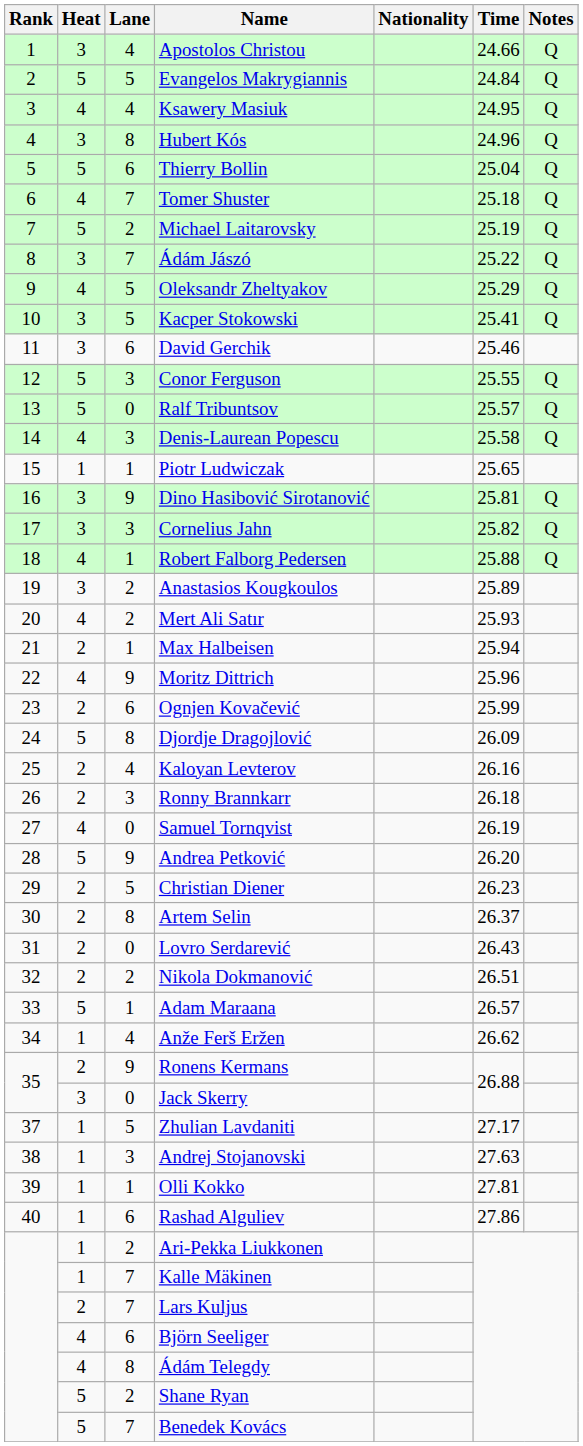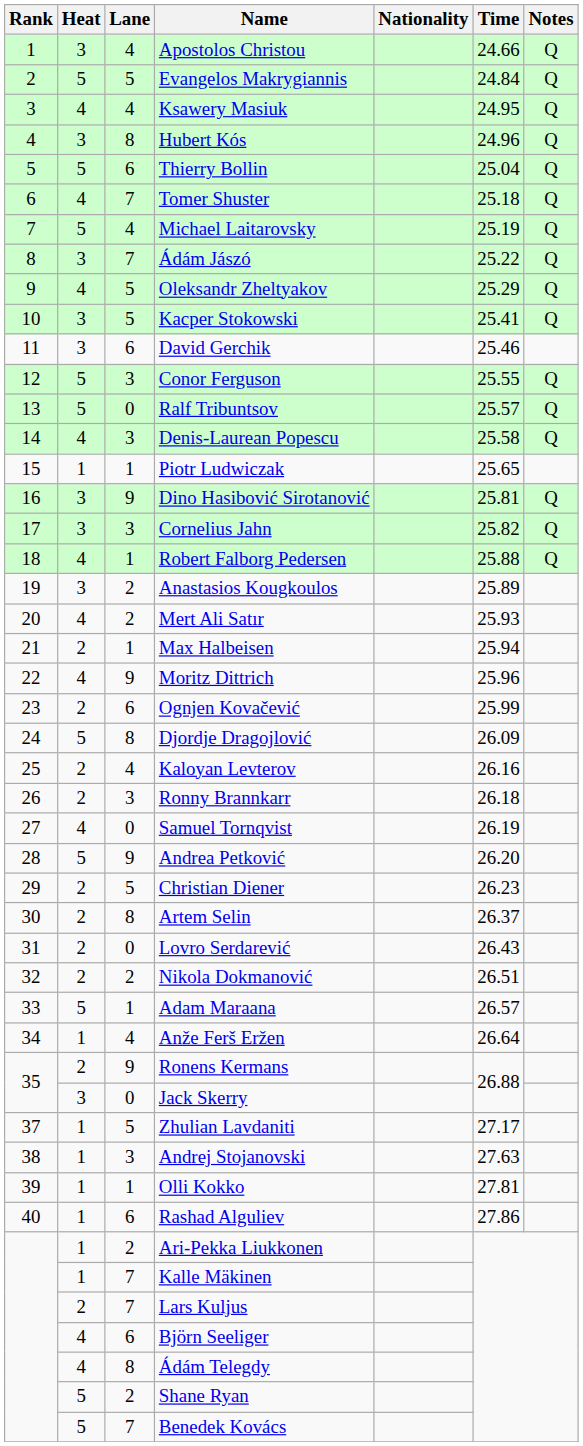Michael Laitarovsky | Lane: 2 -> 4
Anže Ferš Eržen | Time: 26.62 -> 26.64
